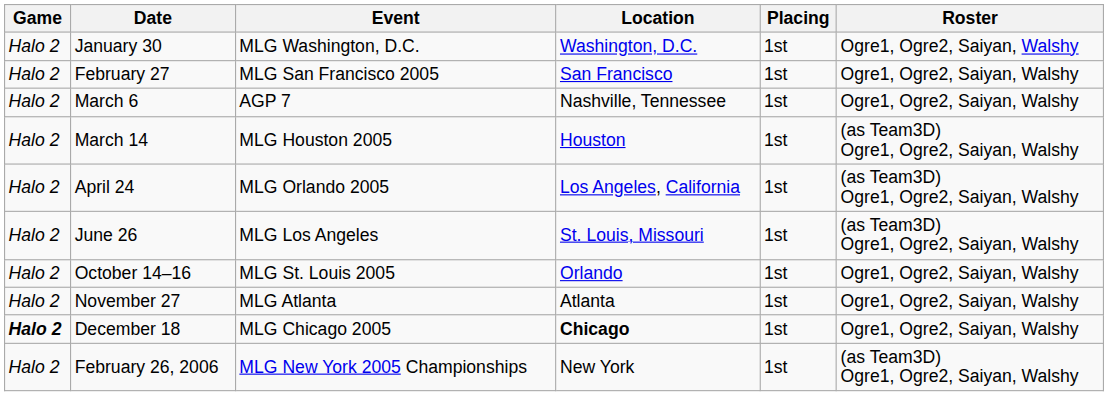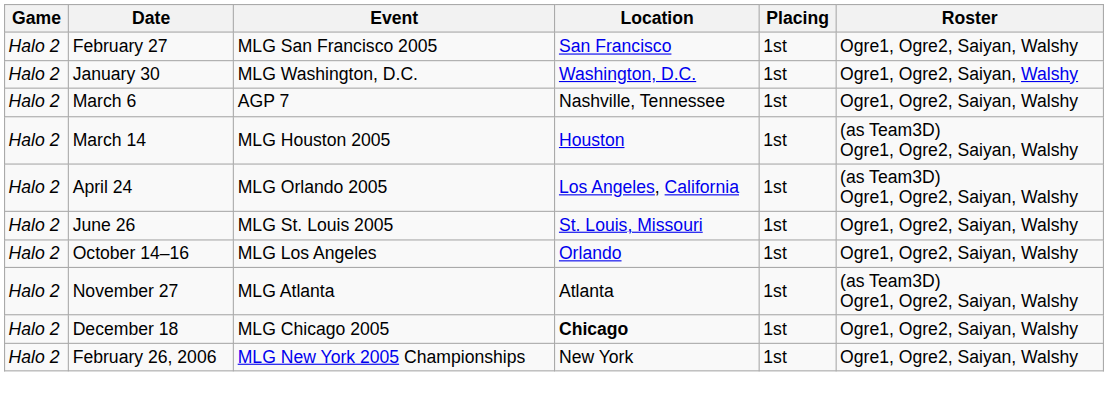rows swapped: January 30 <-> February 27
June 26 | Event: MLG Los Angeles -> MLG St. Louis 2005
June 26 | Roster: (as Team3D) Ogre1, Ogre2, Saiyan, Walshy -> Ogre1, Ogre2, Saiyan, Walshy
October 14–16 | Event: MLG St. Louis 2005 -> MLG Los Angeles
November 27 | Roster: Ogre1, Ogre2, Saiyan, Walshy -> (as Team3D) Ogre1, Ogre2, Saiyan, Walshy
December 18 | Game: bold -> normal
February 26, 2006 | Roster: (as Team3D) Ogre1, Ogre2, Saiyan, Walshy -> Ogre1, Ogre2, Saiyan, Walshy
